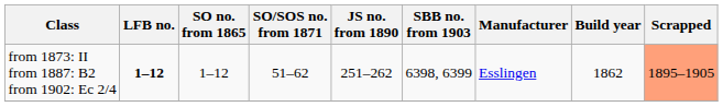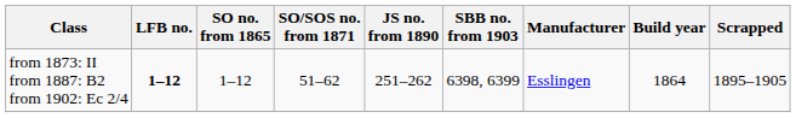from 1873: II from 1887: B2 from 1902: Ec 2/4 | Build year: 1862 -> 1864
from 1873: II from 1887: B2 from 1902: Ec 2/4 | Scrapped: lightsalmon background -> no background
